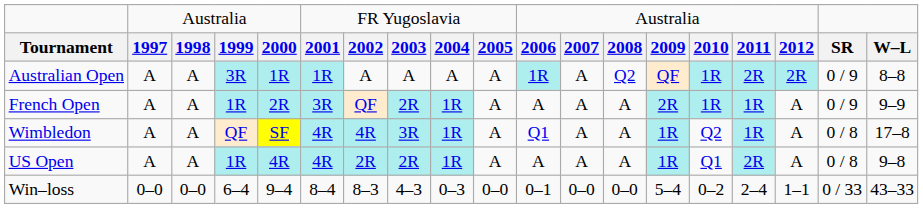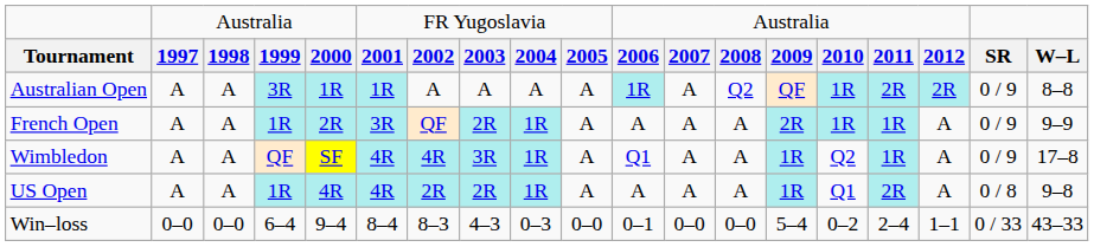Wimbledon | column 18: 0 / 8 -> 0 / 9
